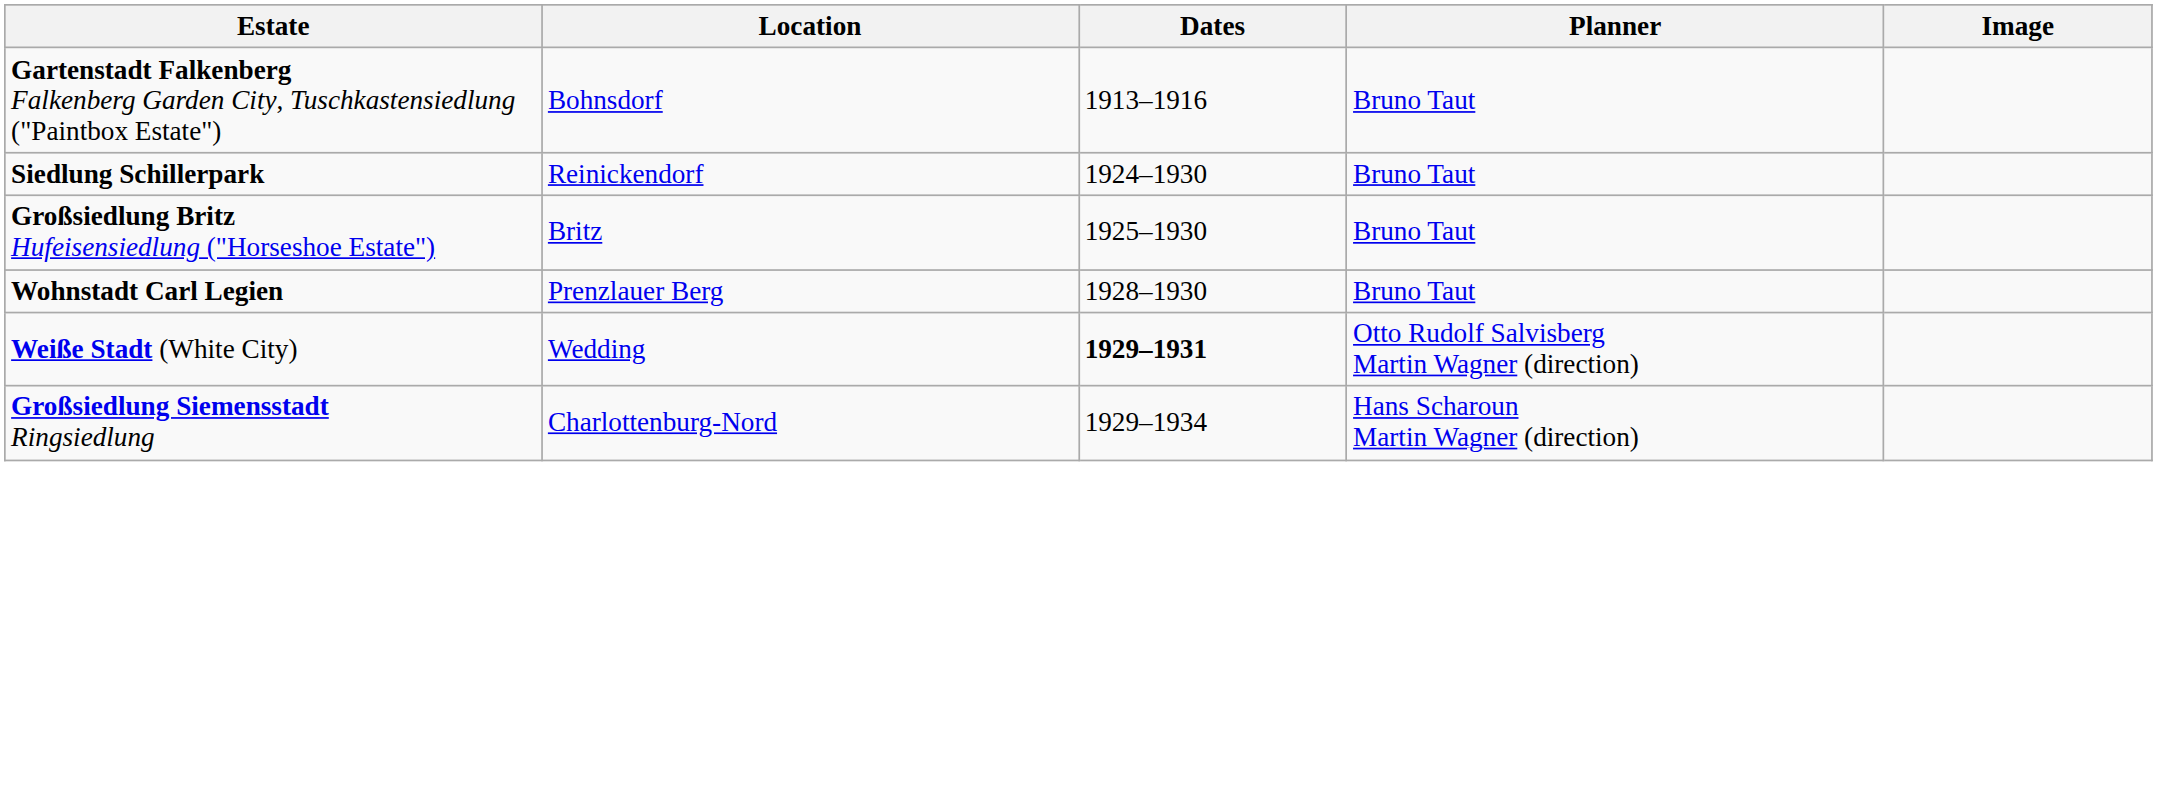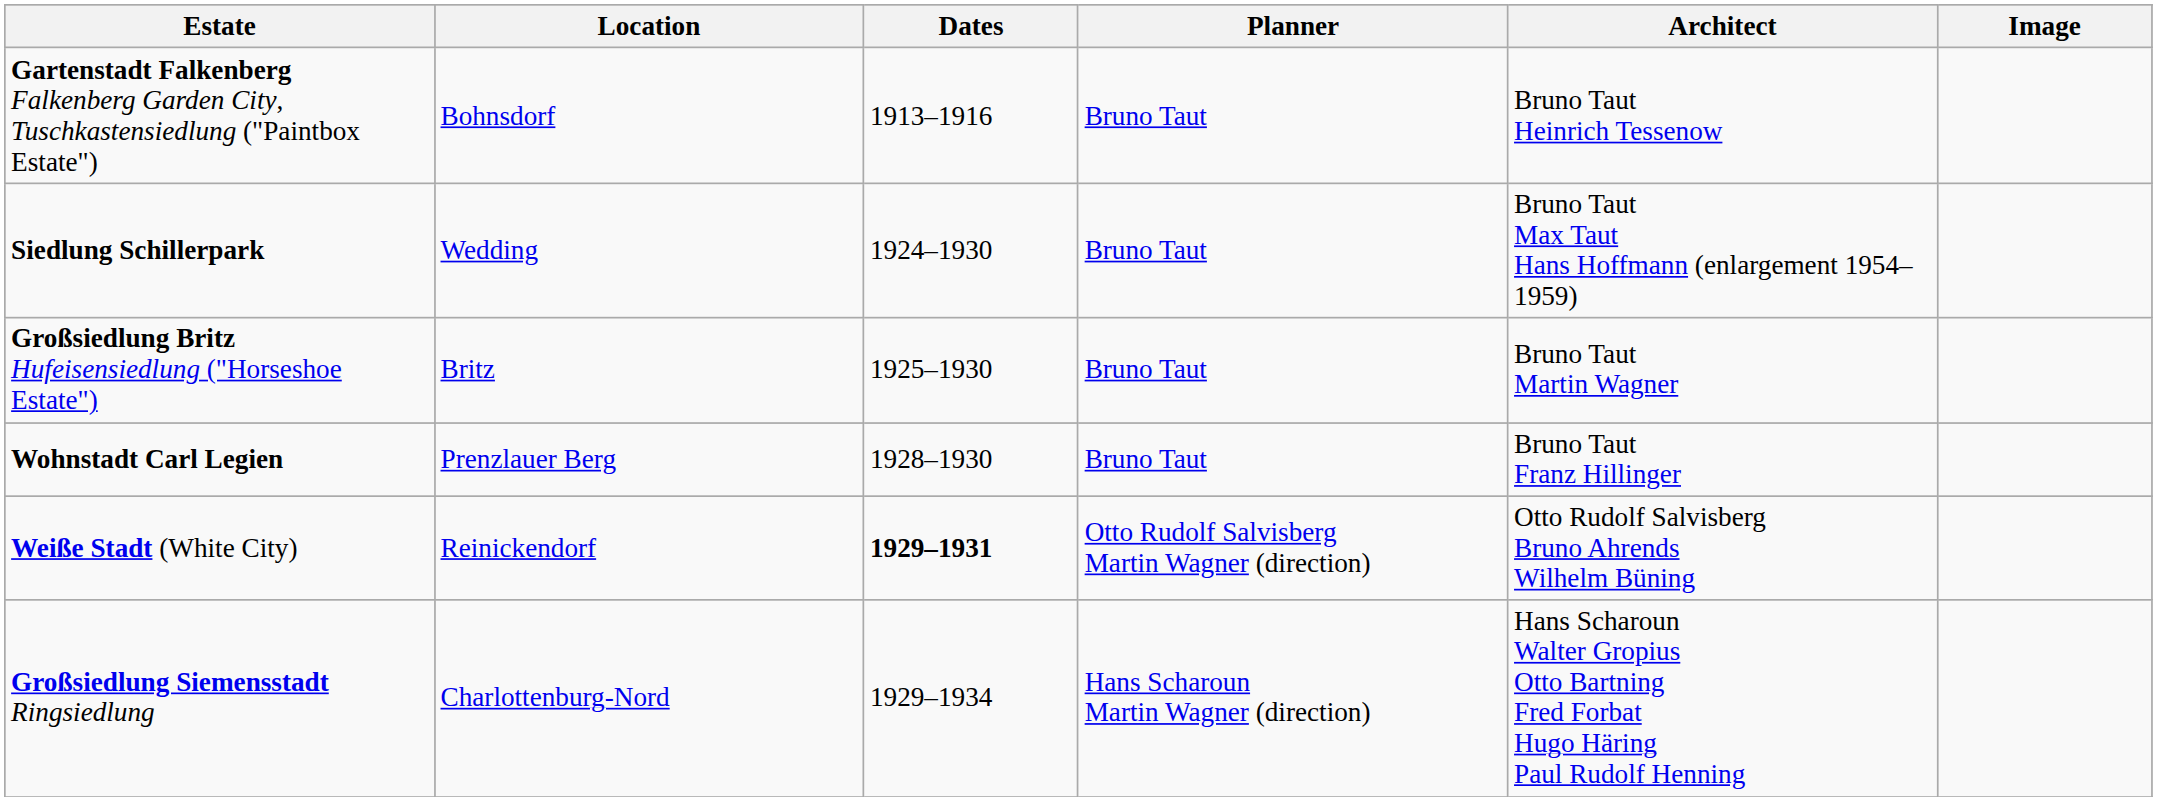+ column: Architect | Bruno Taut Heinrich Tessenow | Bruno Taut Max Taut Hans Hoffmann (enlargement 1954–1959) | Bruno Taut Martin Wagner | Bruno Taut Franz Hillinger | Otto Rudolf Salvisberg Bruno Ahrends Wilhelm Büning | Hans Scharoun Walter Gropius Otto Bartning Fred Forbat Hugo Häring Paul Rudolf Henning
Siedlung Schillerpark | Location: Reinickendorf -> Wedding
Weiße Stadt (White City) | Location: Wedding -> Reinickendorf
